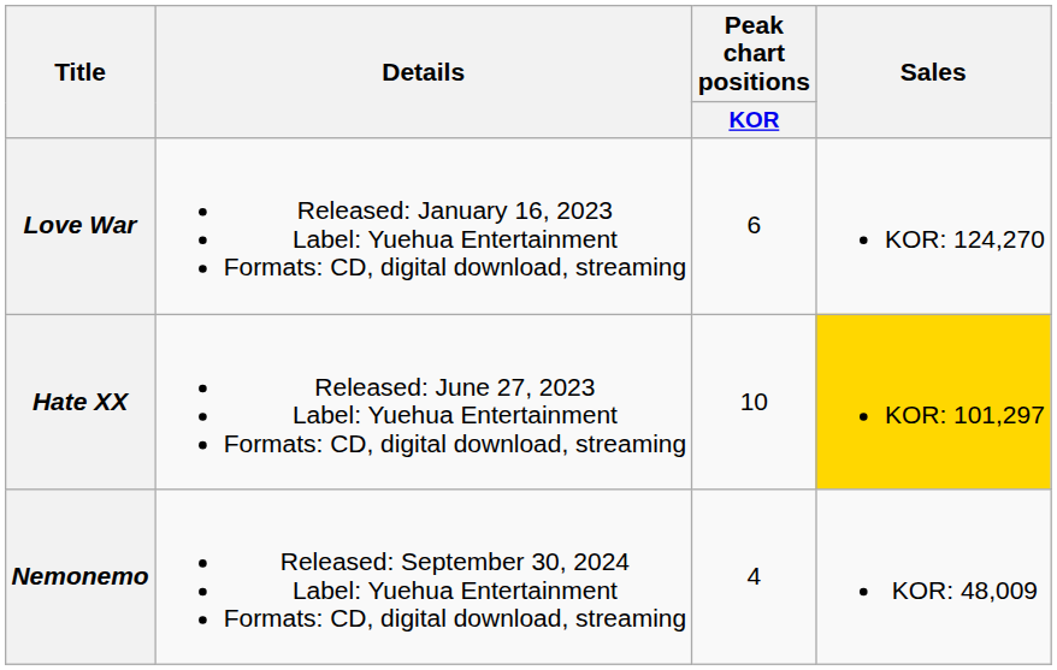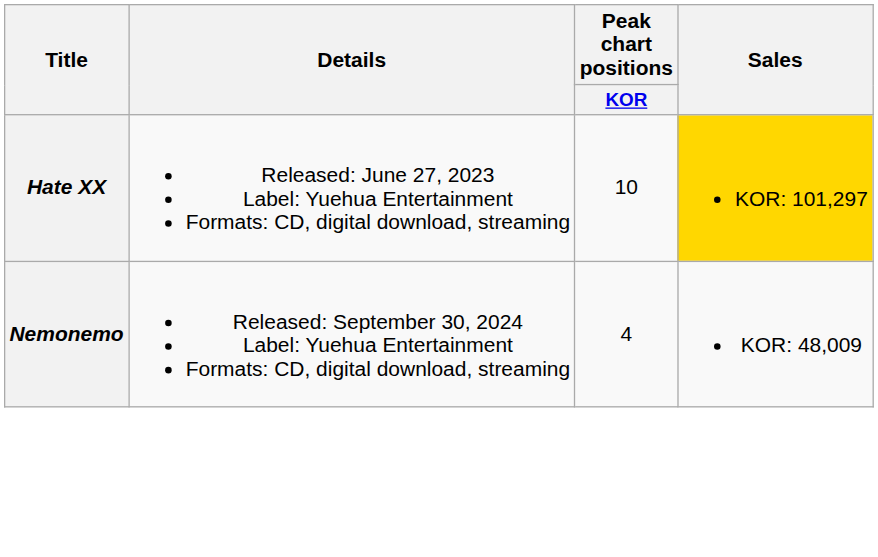- row: Love War | Released: January 16, 2023 Label: Yuehua Entertainment Formats: CD, digital download, streaming | 6 | KOR: 124,270
